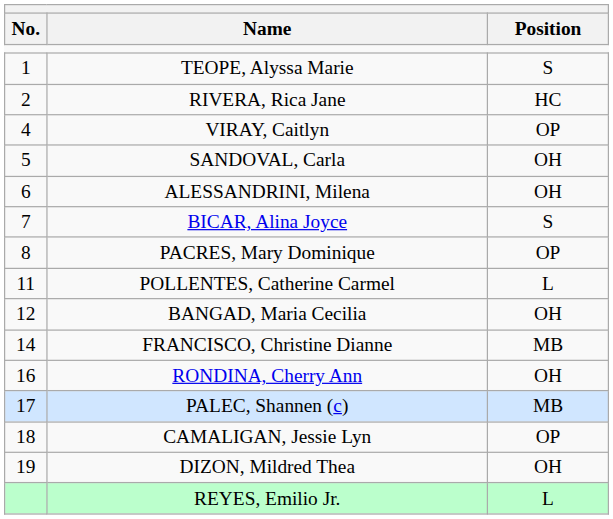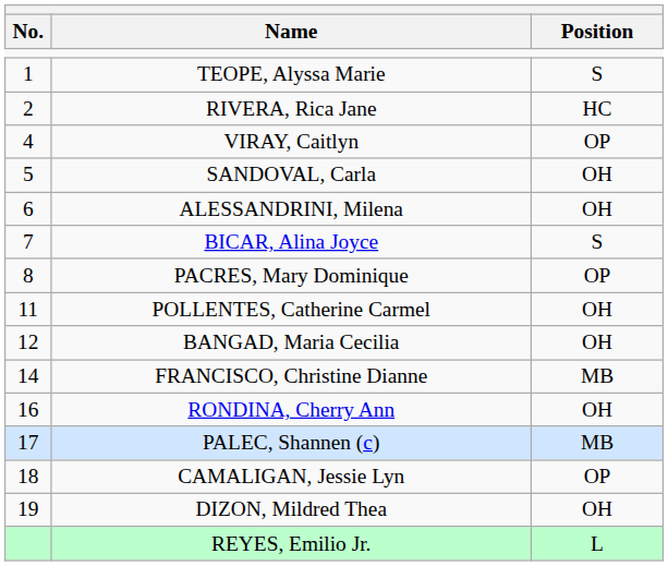POLLENTES, Catherine Carmel | Position: L -> OH
